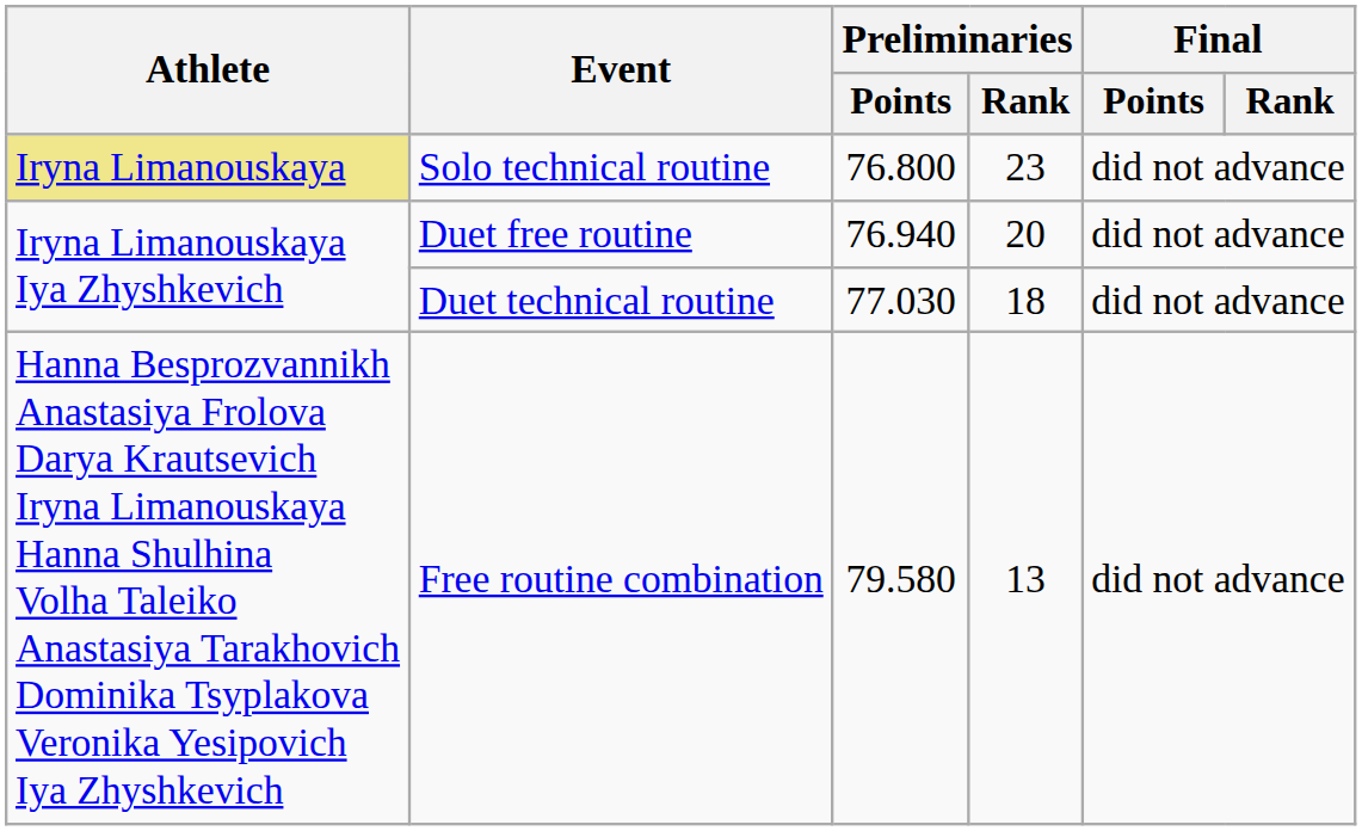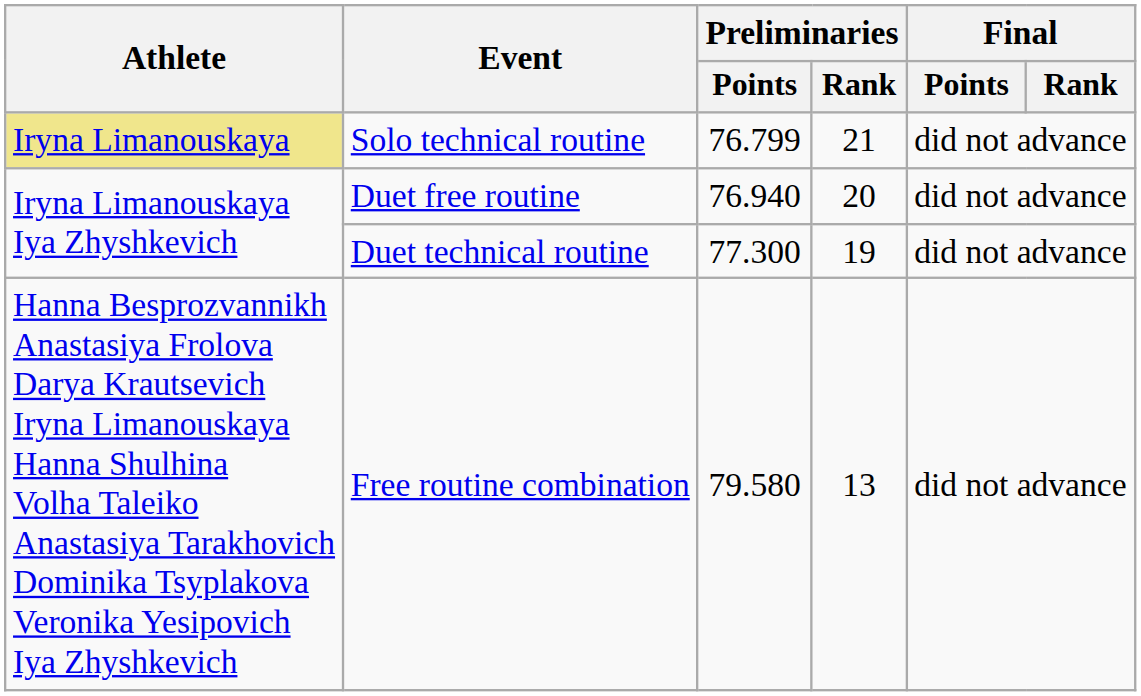Solo technical routine | Preliminaries / Points: 76.800 -> 76.799
Solo technical routine | Preliminaries / Rank: 23 -> 21
Duet technical routine | Preliminaries / Points: 77.030 -> 77.300
Duet technical routine | Preliminaries / Rank: 18 -> 19
